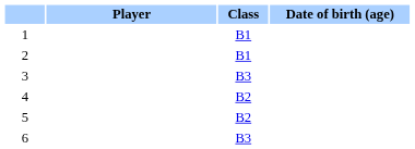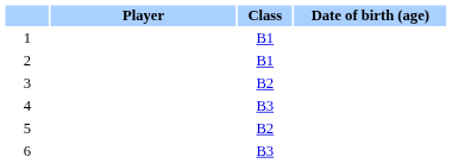3 | Class: B3 -> B2
4 | Class: B2 -> B3
